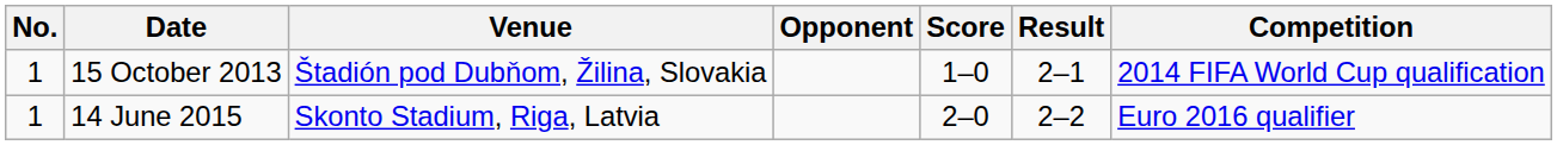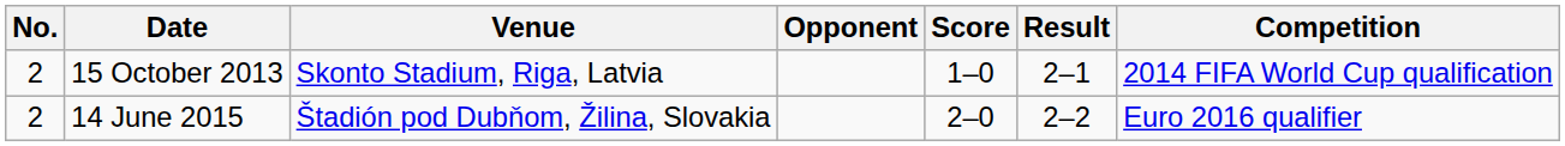15 October 2013 | No.: 1 -> 2
15 October 2013 | Venue: Štadión pod Dubňom, Žilina, Slovakia -> Skonto Stadium, Riga, Latvia
14 June 2015 | No.: 1 -> 2
14 June 2015 | Venue: Skonto Stadium, Riga, Latvia -> Štadión pod Dubňom, Žilina, Slovakia
